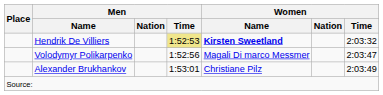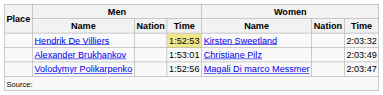Hendrik De Villiers | Women / Name: bold -> normal
rows swapped: Volodymyr Polikarpenko <-> Alexander Brukhankov
